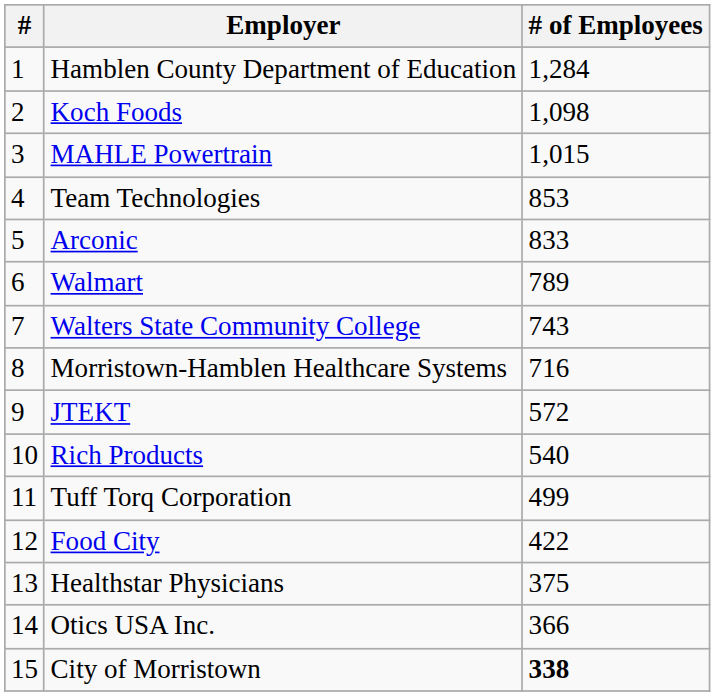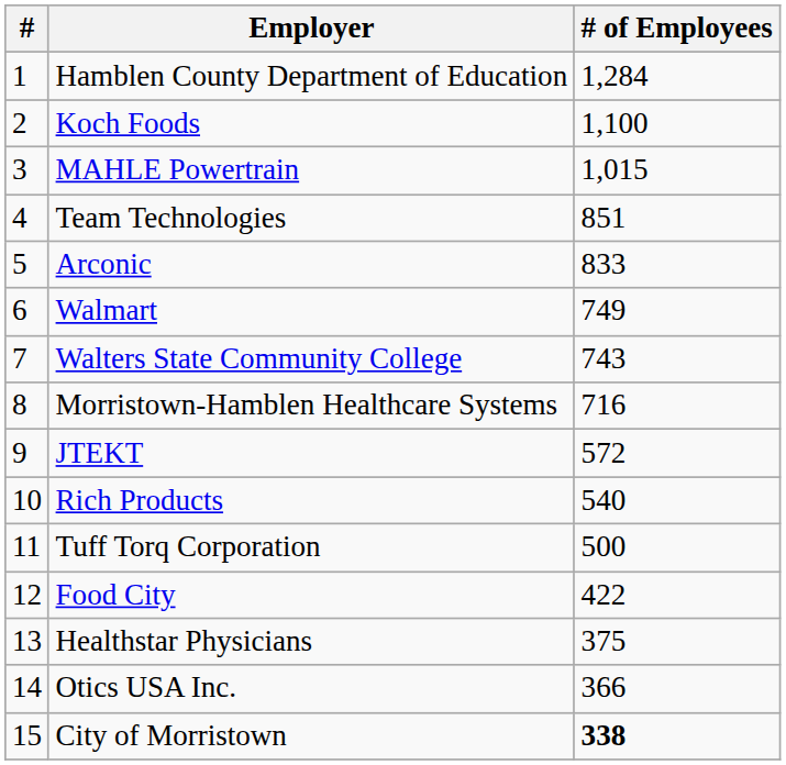Koch Foods | # of Employees: 1,098 -> 1,100
Team Technologies | # of Employees: 853 -> 851
Walmart | # of Employees: 789 -> 749
Tuff Torq Corporation | # of Employees: 499 -> 500
